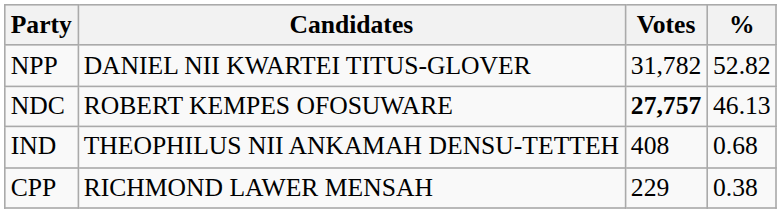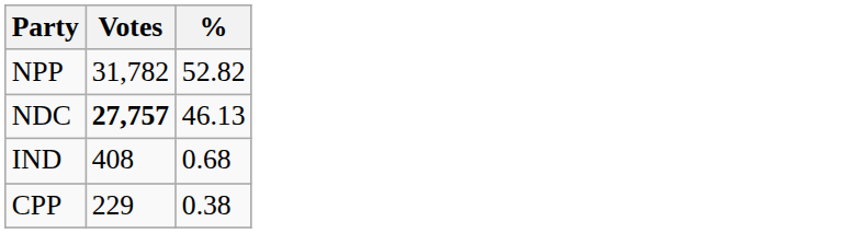- column: Candidates | DANIEL NII KWARTEI TITUS-GLOVER | ROBERT KEMPES OFOSUWARE | THEOPHILUS NII ANKAMAH DENSU-TETTEH | RICHMOND LAWER MENSAH
